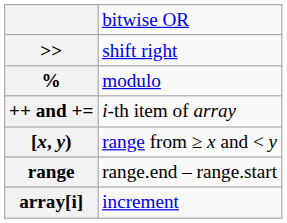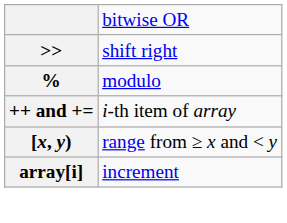- row: range | range.end – range.start
